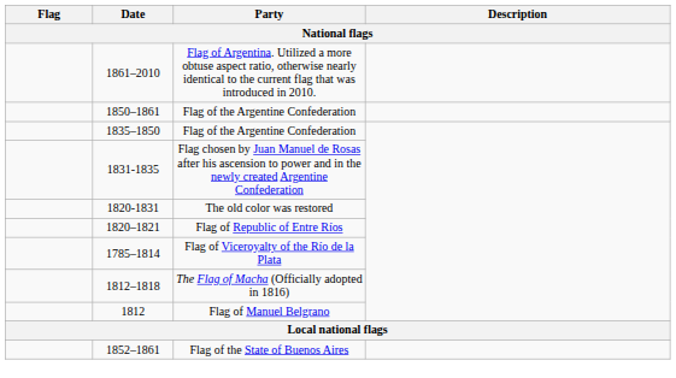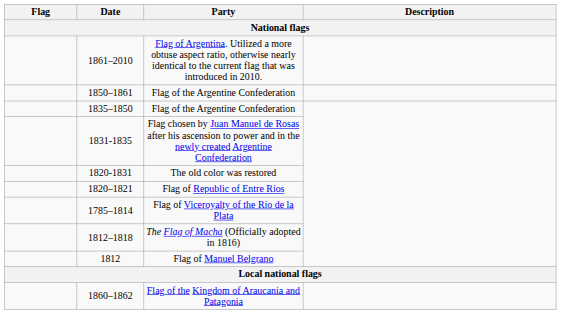+ row: 1860–1862 | Flag of the Kingdom of Araucania and Patagonia
- row: 1852–1861 | Flag of the State of Buenos Aires
